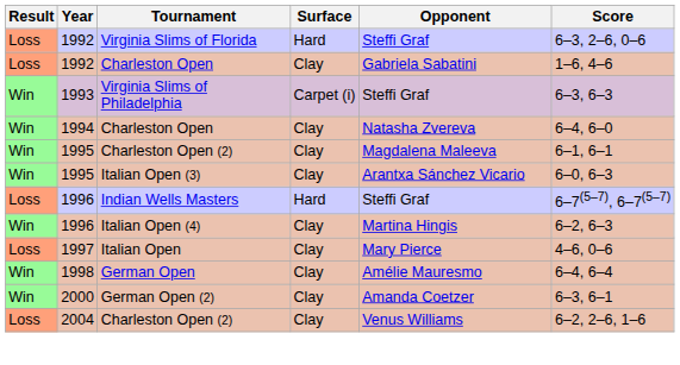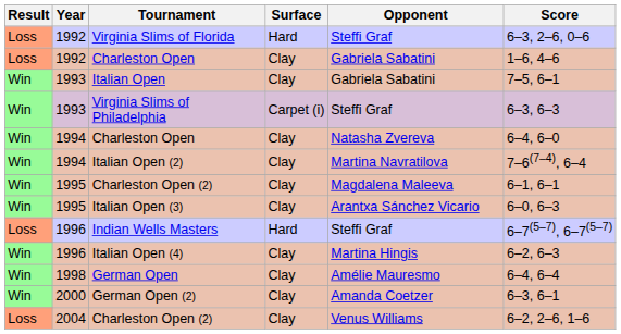+ row: Win | 1993 | Italian Open | Clay | Gabriela Sabatini | 7–5, 6–1
+ row: Win | 1994 | Italian Open (2) | Clay | Martina Navratilova | 7–6(7–4), 6–4
- row: Loss | 1997 | Italian Open | Clay | Mary Pierce | 4–6, 0–6
